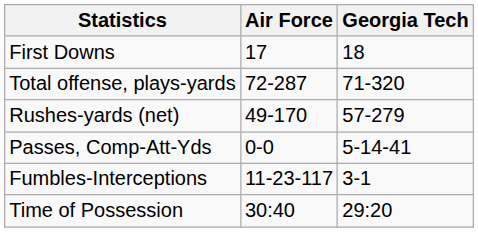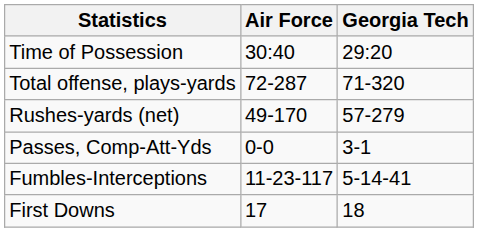rows swapped: First Downs <-> Time of Possession
Passes, Comp-Att-Yds | Georgia Tech: 5-14-41 -> 3-1
Fumbles-Interceptions | Georgia Tech: 3-1 -> 5-14-41
